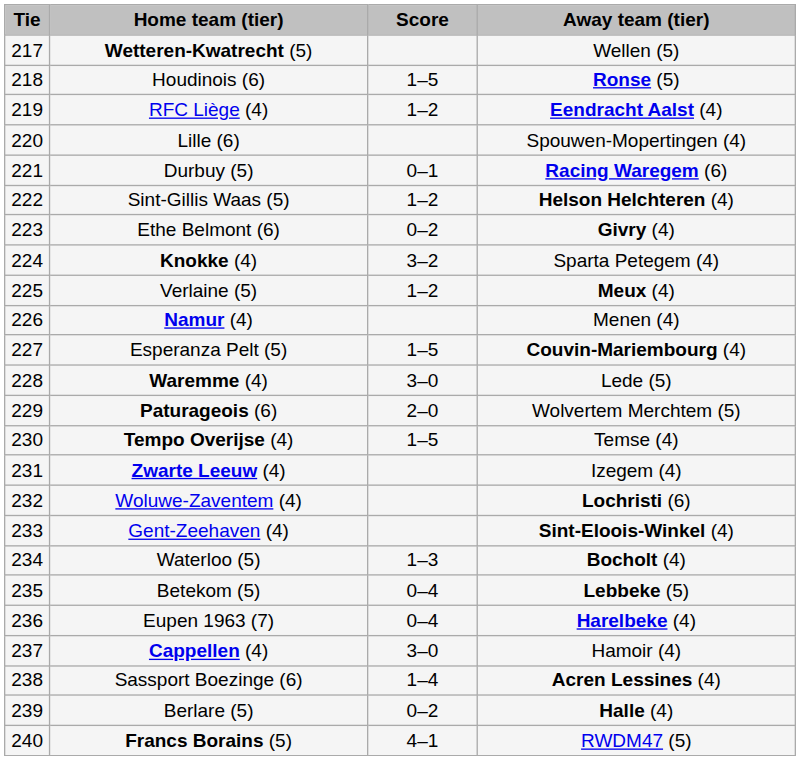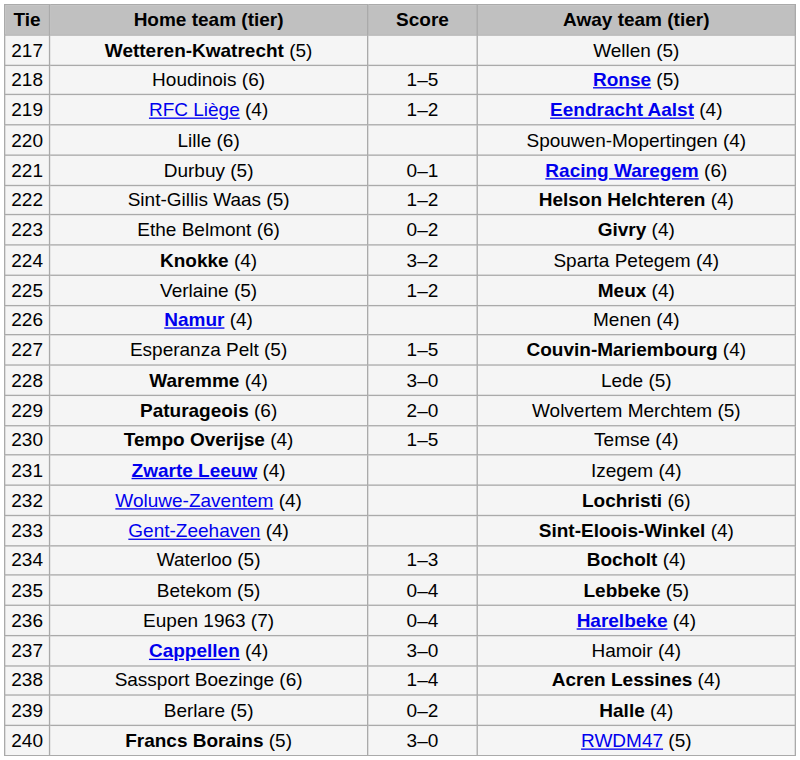Francs Borains (5) | Score: 4–1 -> 3–0
